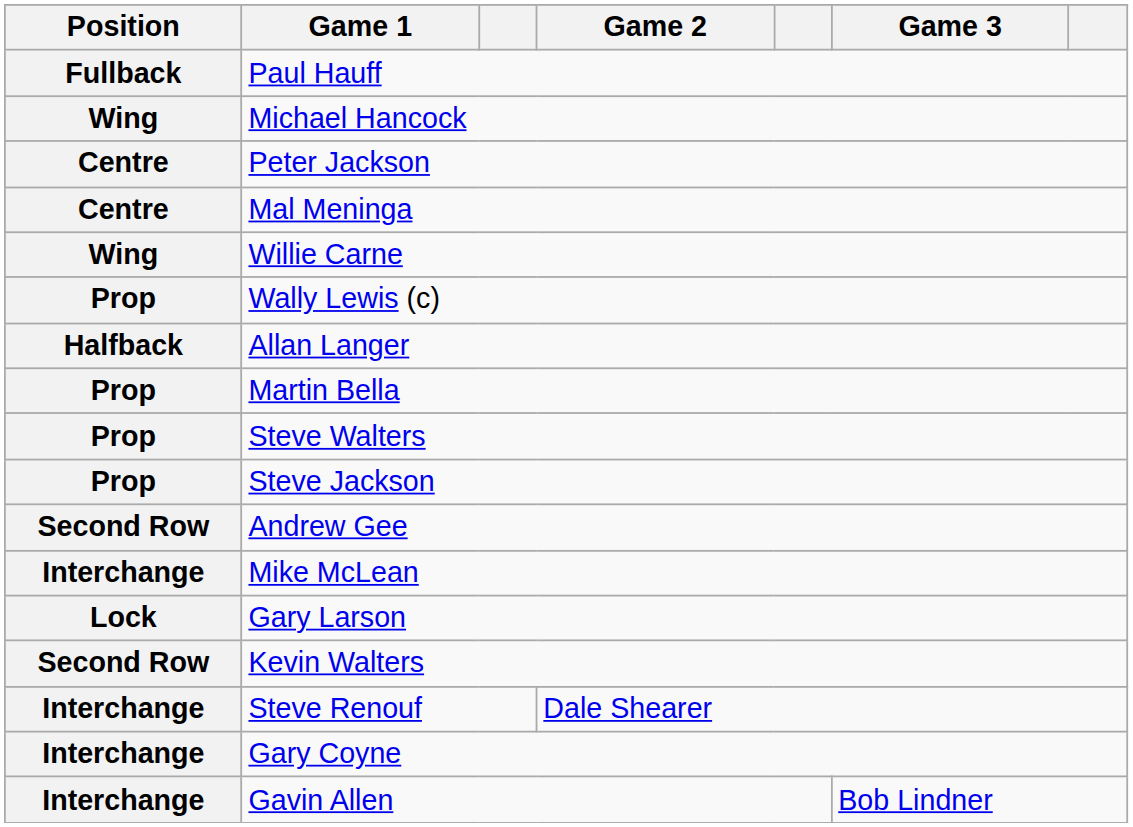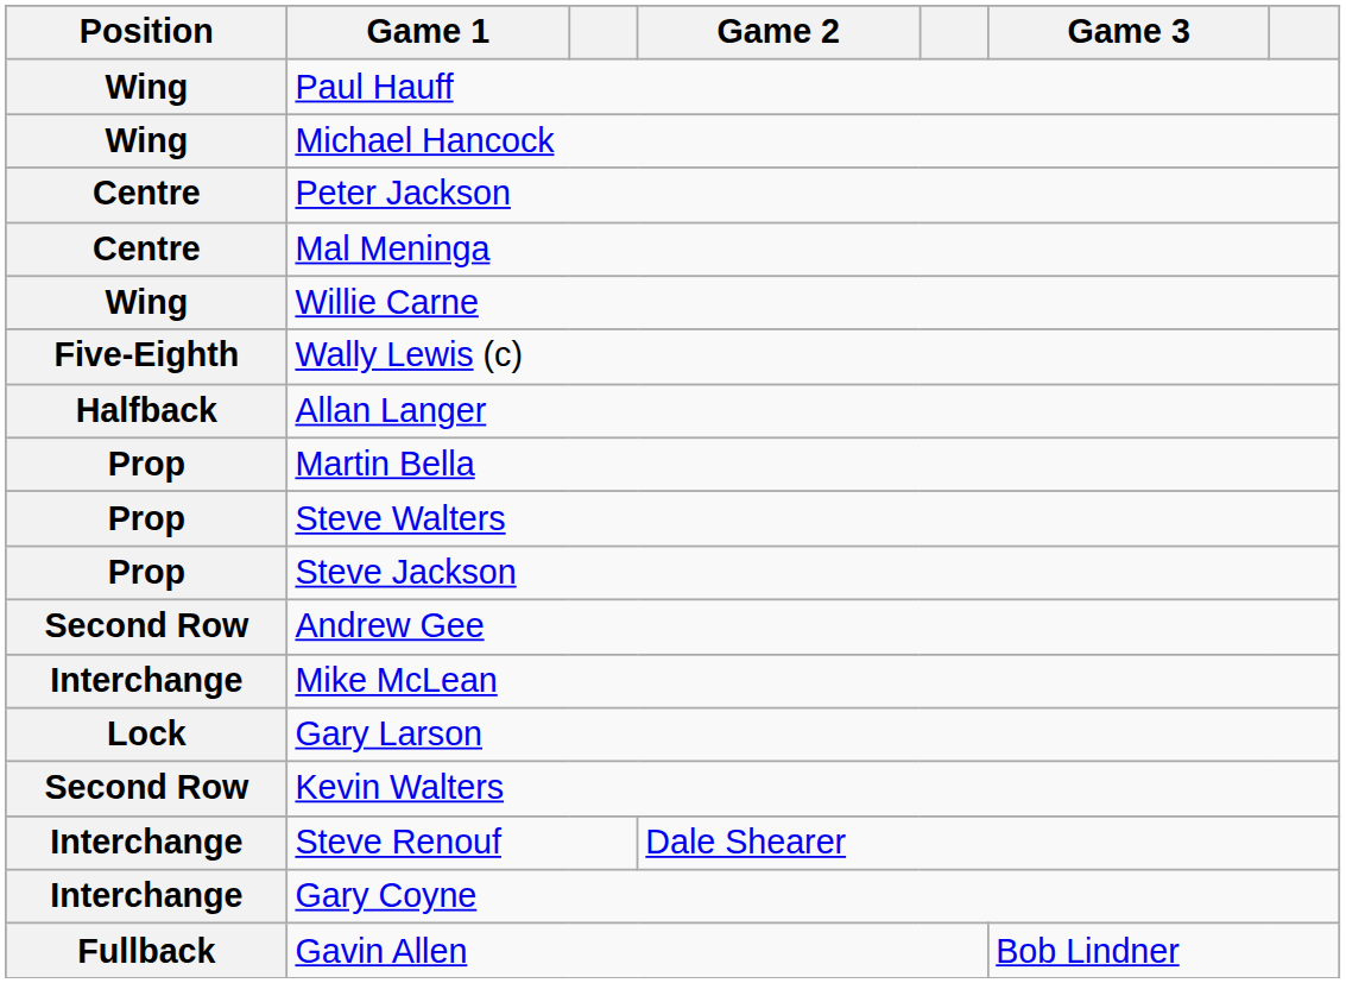Paul Hauff | Position: Fullback -> Wing
Wally Lewis (c) | Position: Prop -> Five-Eighth
Gavin Allen | Position: Interchange -> Fullback
